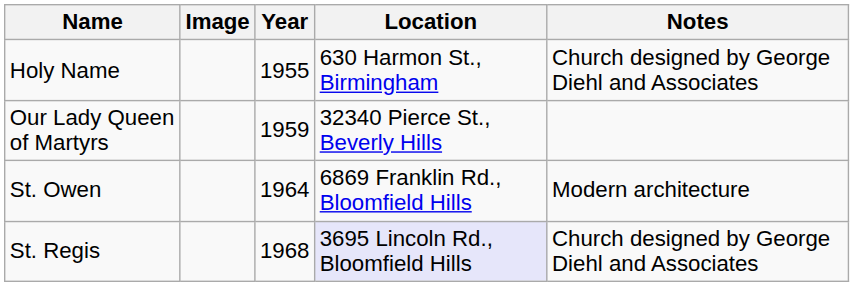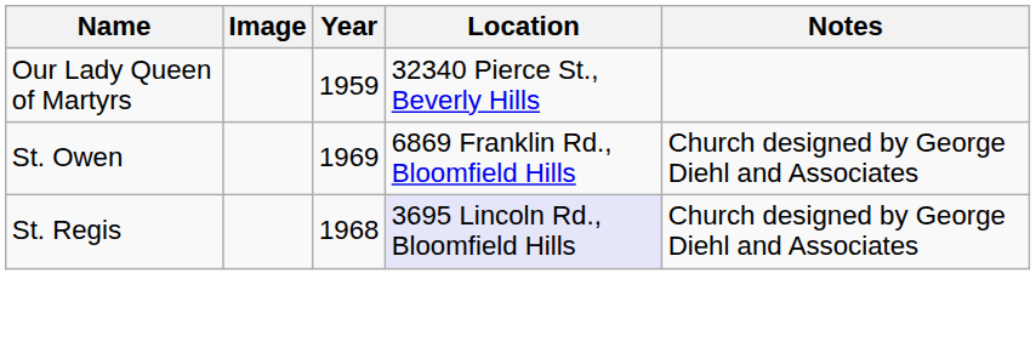- row: Holy Name | 1955 | 630 Harmon St., Birmingham | Church designed by George Diehl and Associates
St. Owen | Year: 1964 -> 1969
St. Owen | Notes: Modern architecture -> Church designed by George Diehl and Associates
